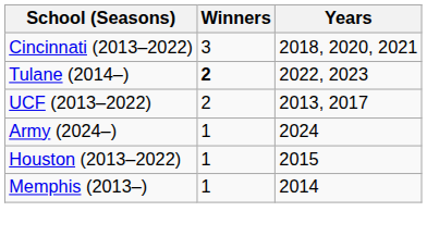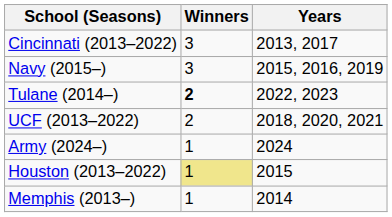Cincinnati (2013–2022) | Years: 2018, 2020, 2021 -> 2013, 2017
+ row: Navy (2015–) | 3 | 2015, 2016, 2019
UCF (2013–2022) | Years: 2013, 2017 -> 2018, 2020, 2021
Houston (2013–2022) | Winners: no background -> khaki background
